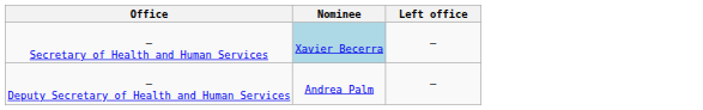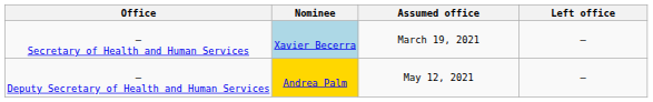+ column: Assumed office | March 19, 2021 | May 12, 2021
— Deputy Secretary of Health and Human Services | Nominee: no background -> gold background
